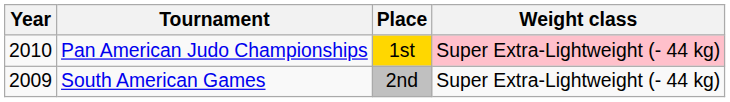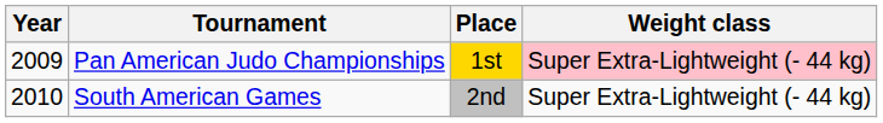Pan American Judo Championships | Year: 2010 -> 2009
South American Games | Year: 2009 -> 2010
